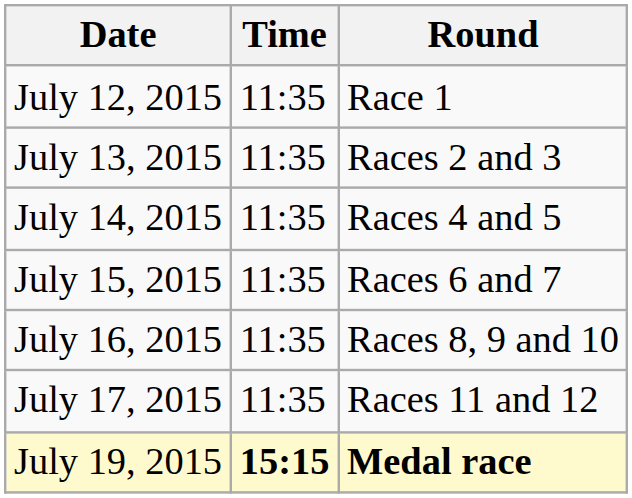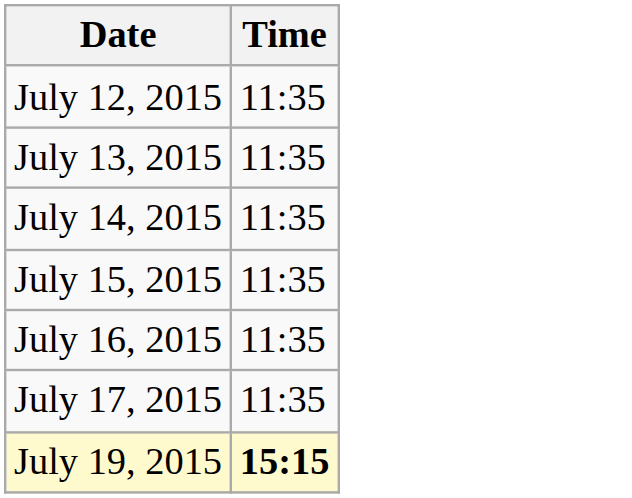- column: Round | Race 1 | Races 2 and 3 | Races 4 and 5 | Races 6 and 7 | Races 8, 9 and 10 | Races 11 and 12 | Medal race
